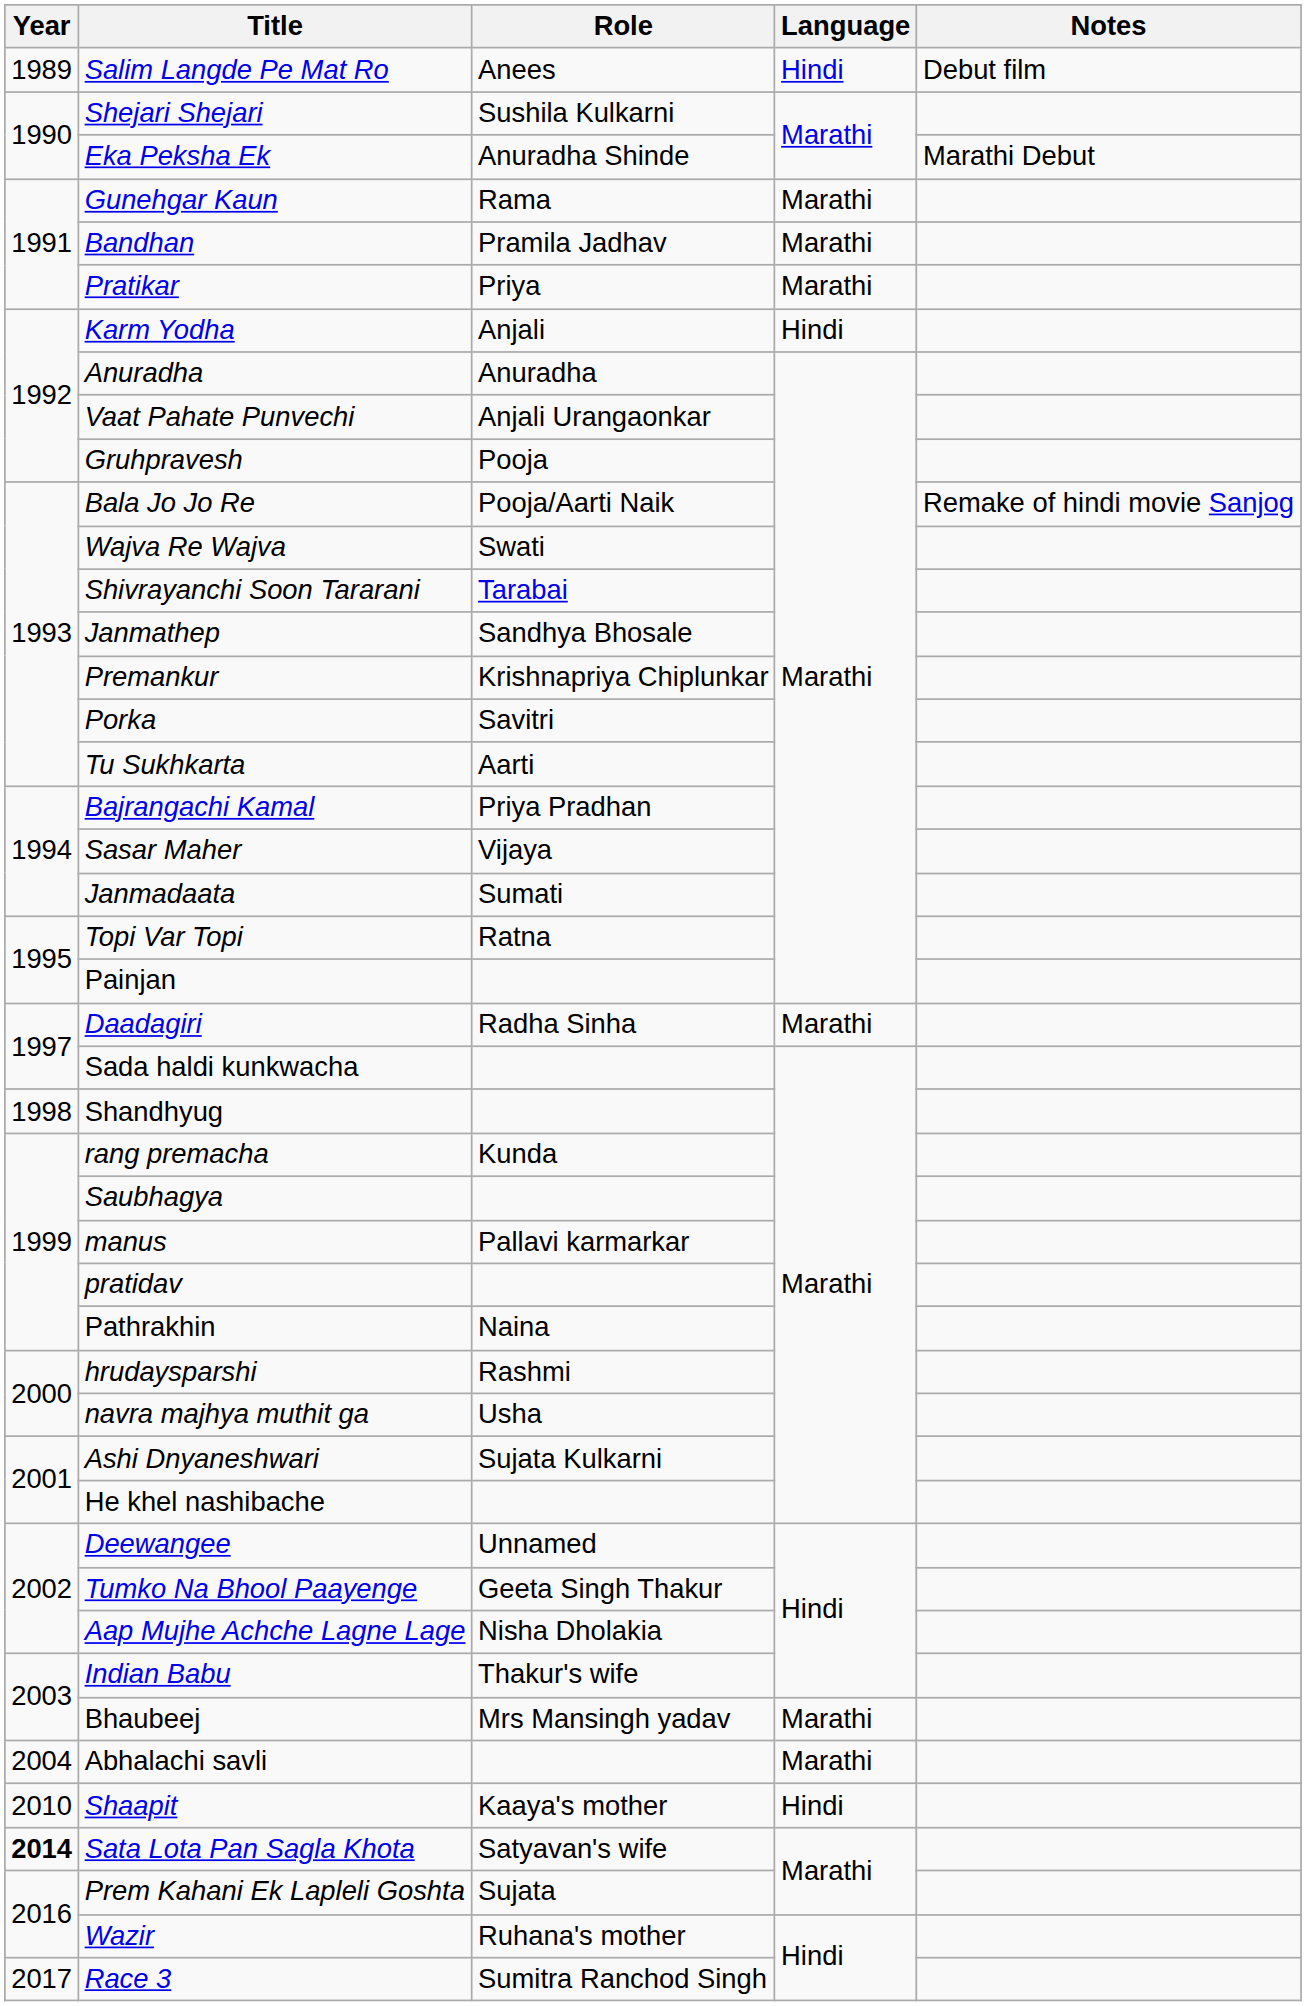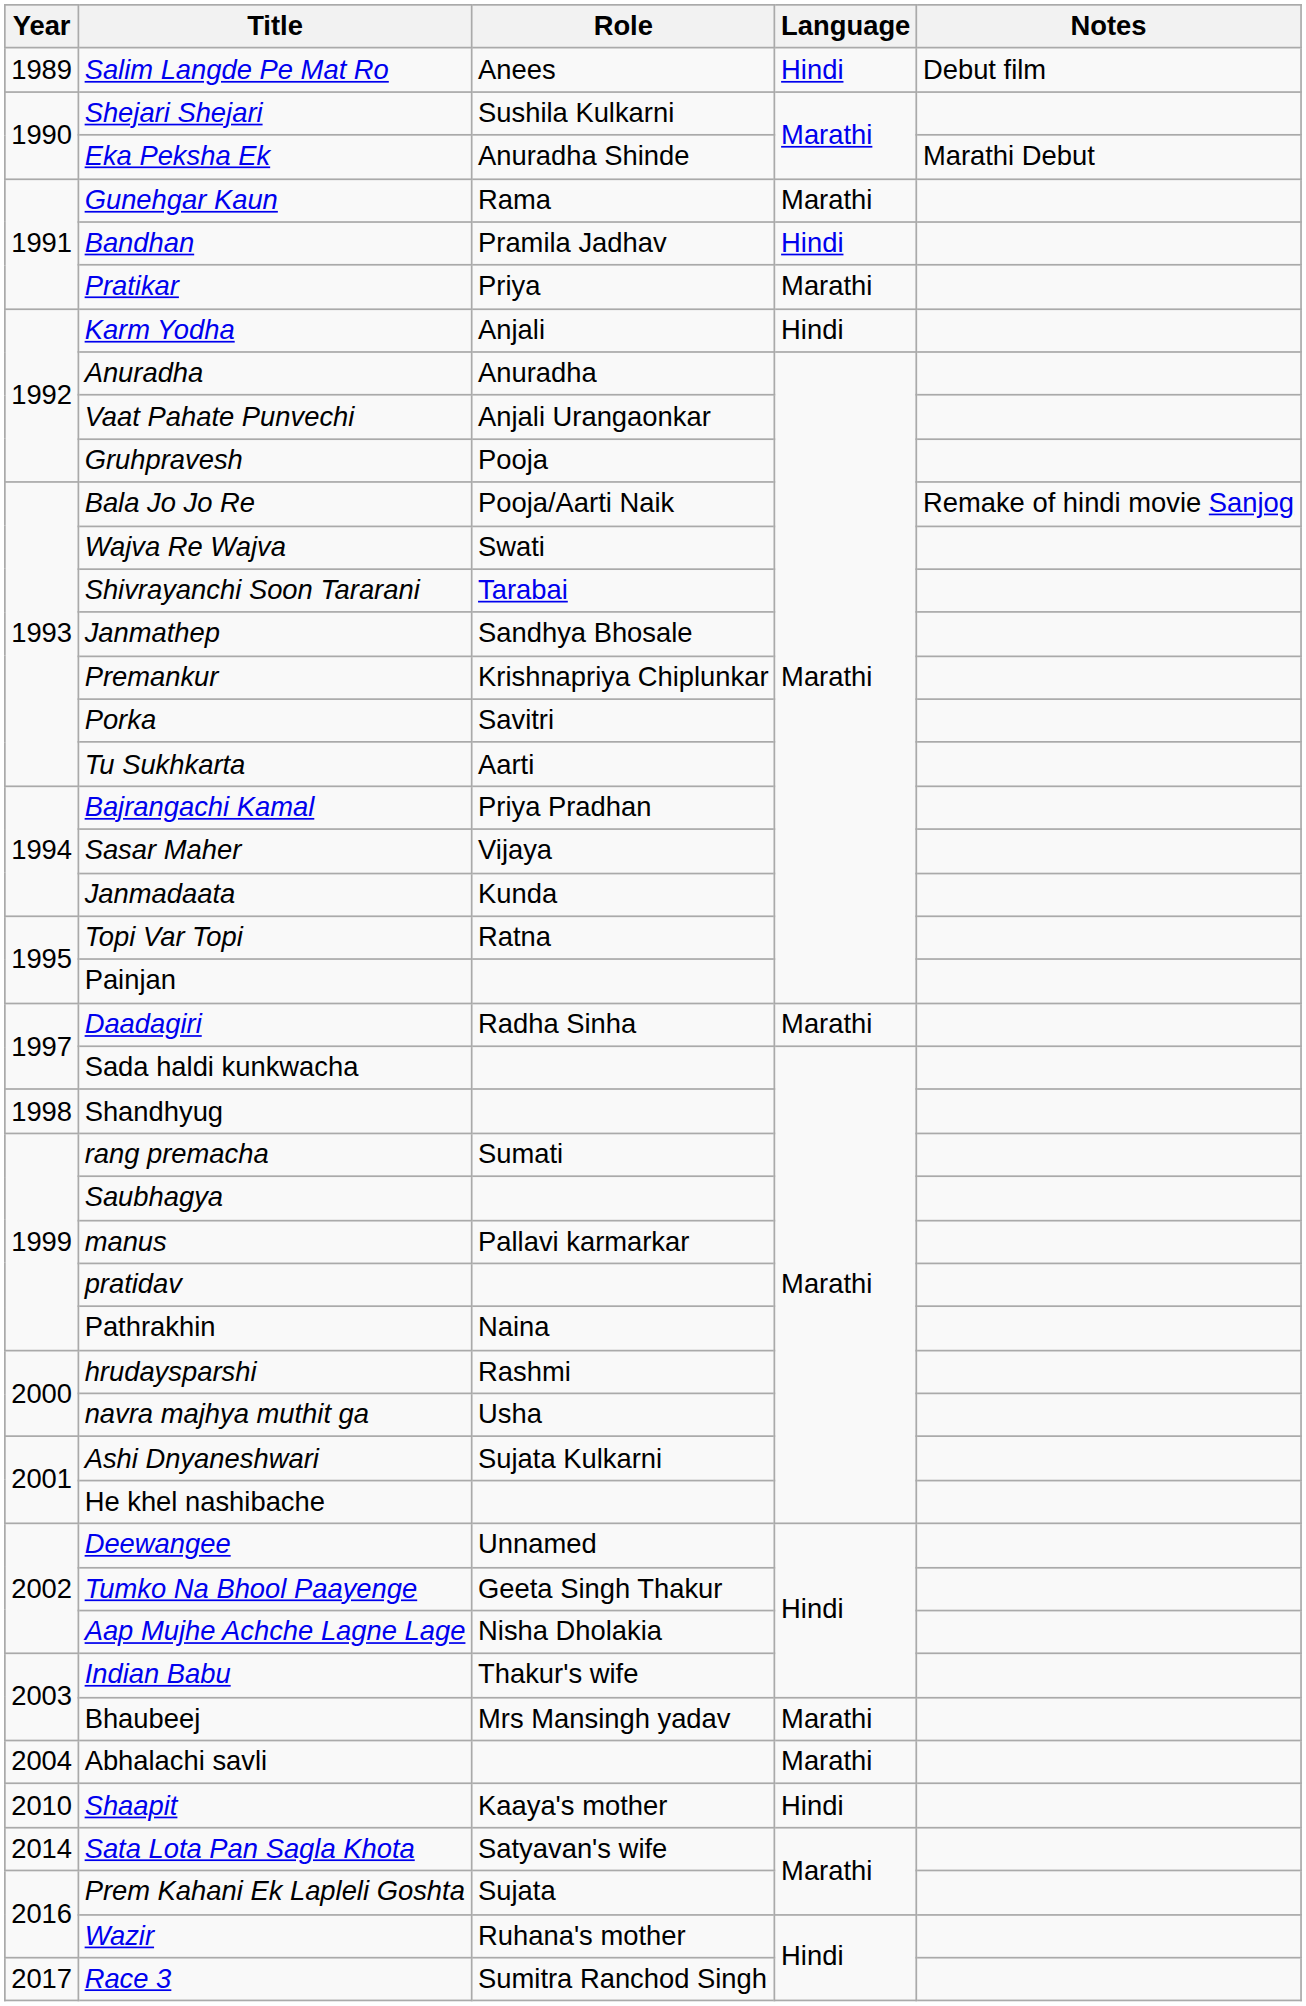Bandhan | Language: Marathi -> Hindi
Janmadaata | Role: Sumati -> Kunda
rang premacha | Role: Kunda -> Sumati
Sata Lota Pan Sagla Khota | Year: bold -> normal
